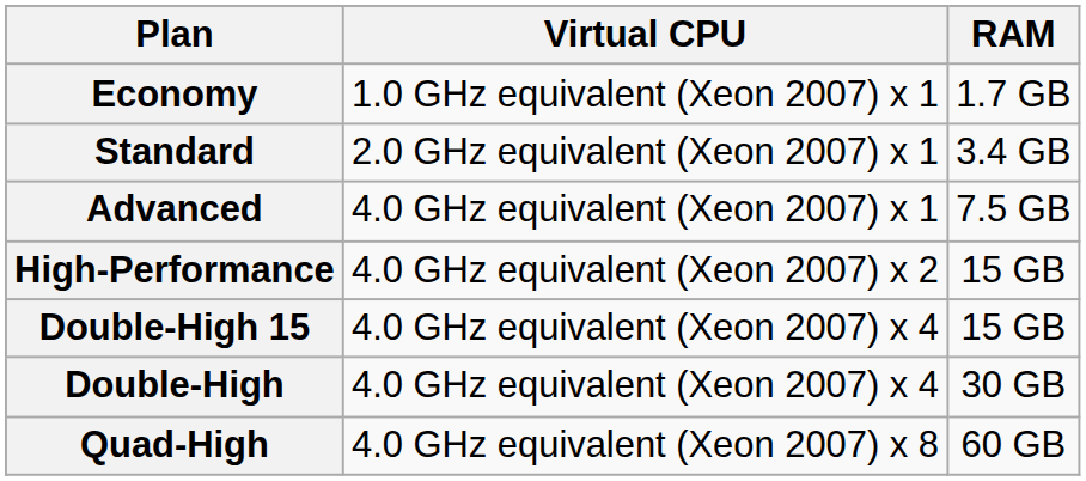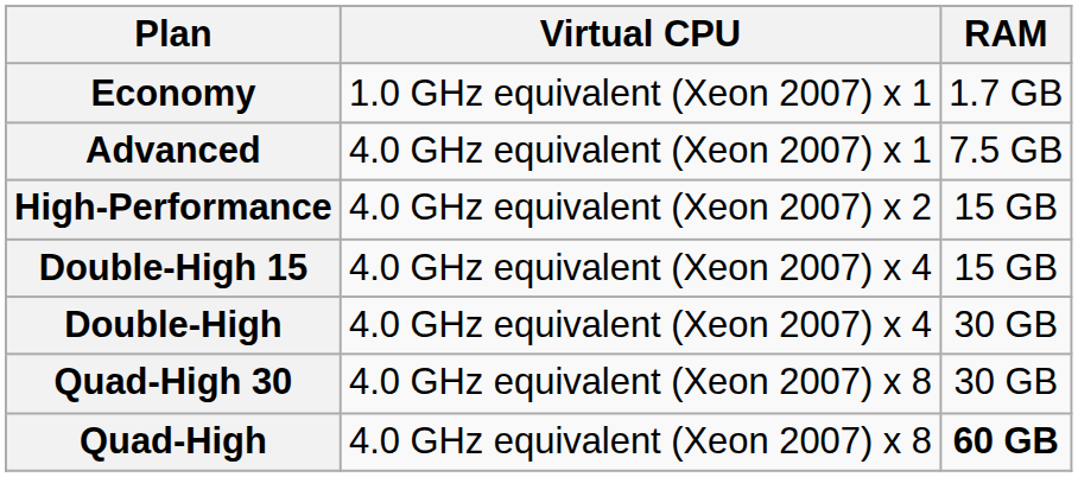- row: Standard | 2.0 GHz equivalent (Xeon 2007) x 1 | 3.4 GB
+ row: Quad-High 30 | 4.0 GHz equivalent (Xeon 2007) x 8 | 30 GB
Quad-High | RAM: normal -> bold
